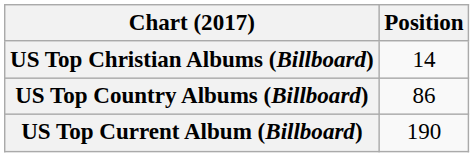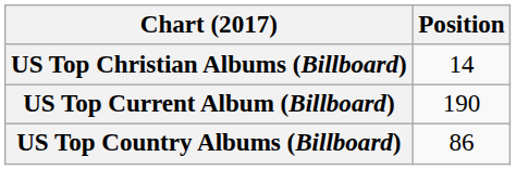rows swapped: US Top Country Albums (Billboard) <-> US Top Current Album (Billboard)
